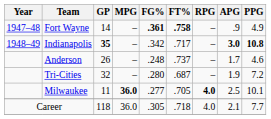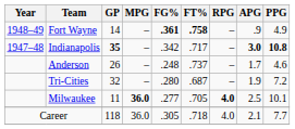Fort Wayne | Year: 1947–48 -> 1948–49
Indianapolis | Year: 1948–49 -> 1947–48
